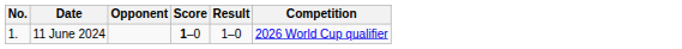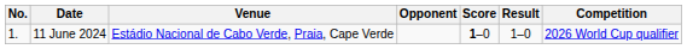+ column: Venue | Estádio Nacional de Cabo Verde, Praia, Cape Verde
